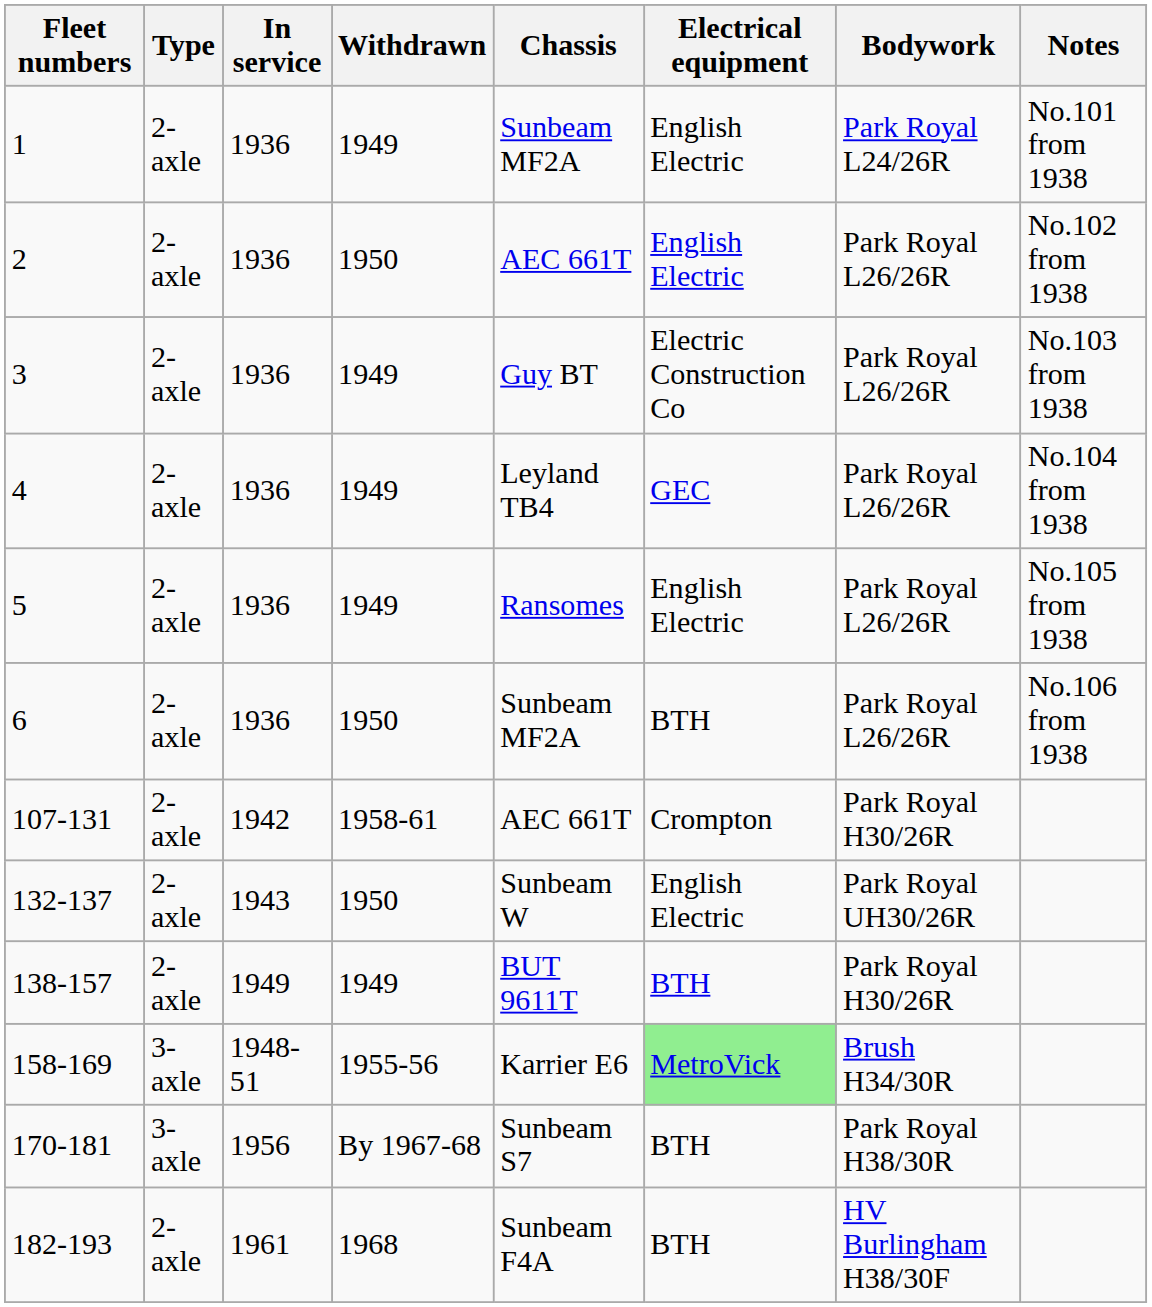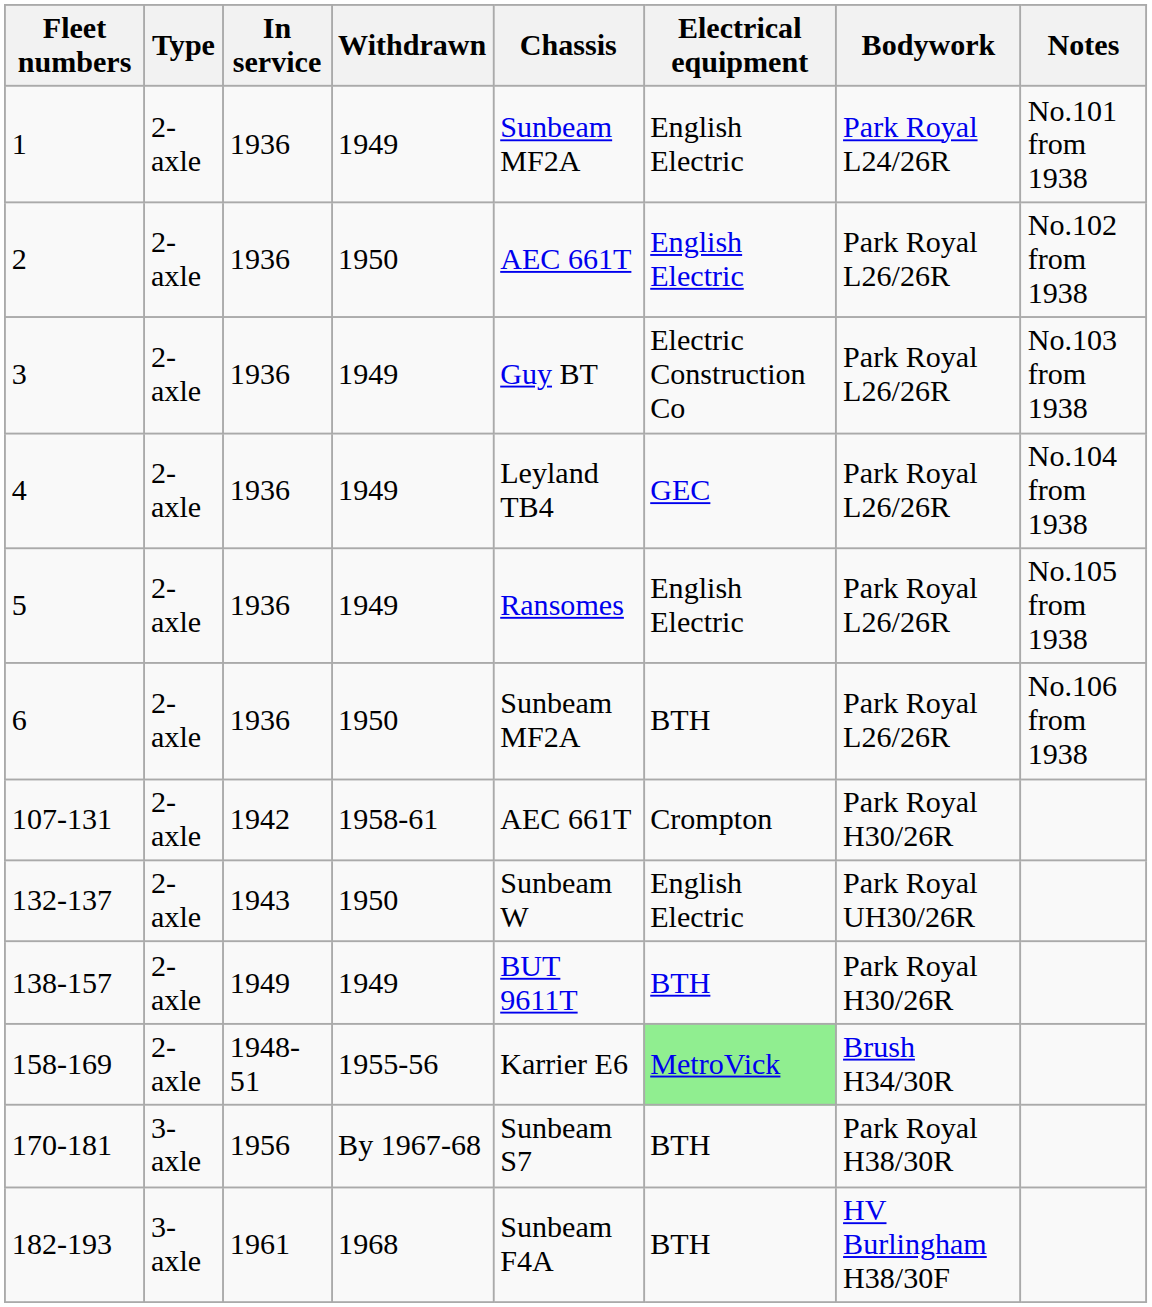158-169 | Type: 3-axle -> 2-axle
182-193 | Type: 2-axle -> 3-axle
